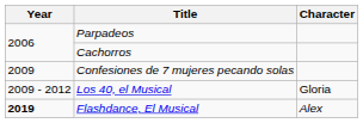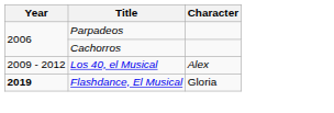- row: 2009 | Confesiones de 7 mujeres pecando solas
Los 40, el Musical | Character: Gloria -> Alex
Flashdance, El Musical | Character: Alex -> Gloria
